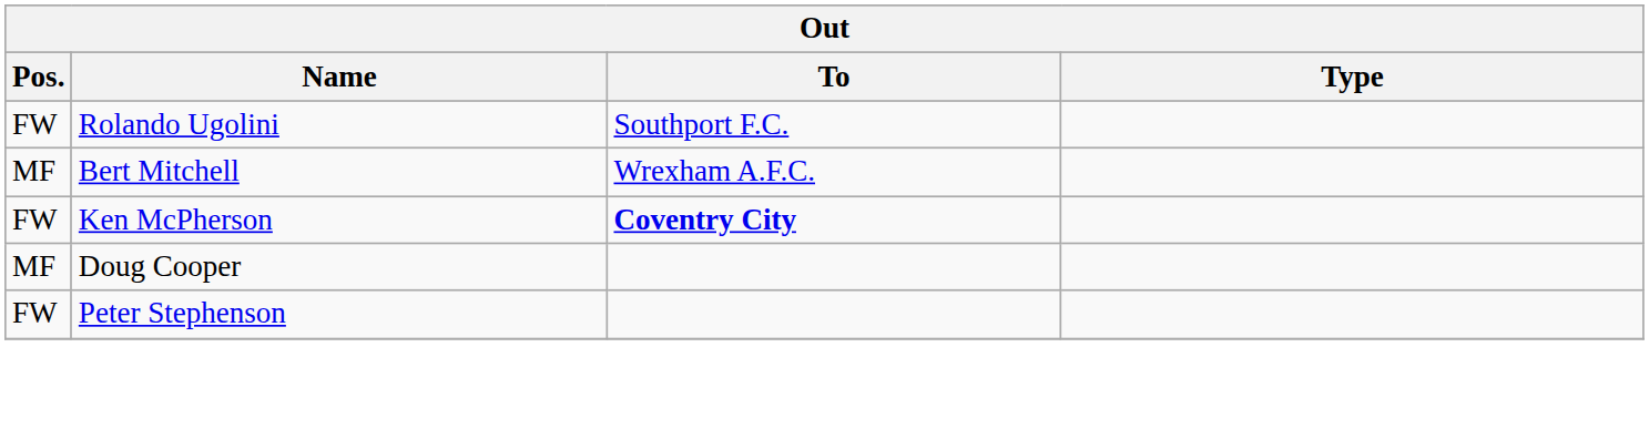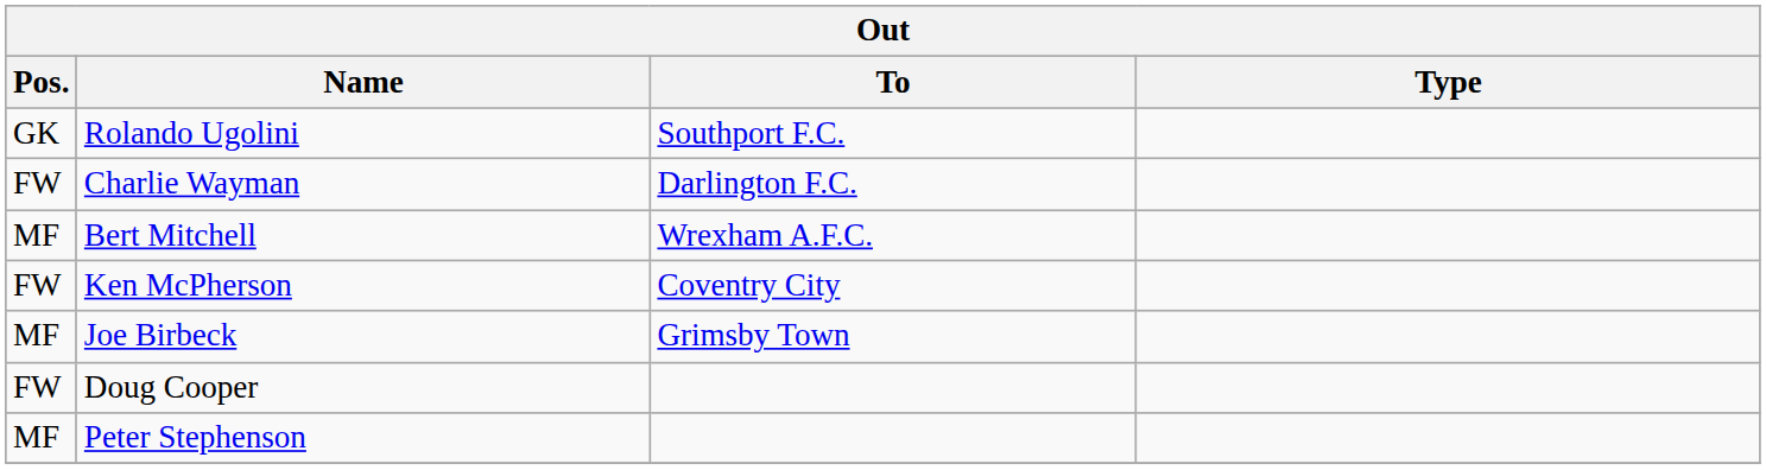Rolando Ugolini | Pos.: FW -> GK
+ row: FW | Charlie Wayman | Darlington F.C.
Ken McPherson | To: bold -> normal
+ row: MF | Joe Birbeck | Grimsby Town
Doug Cooper | Pos.: MF -> FW
Peter Stephenson | Pos.: FW -> MF
